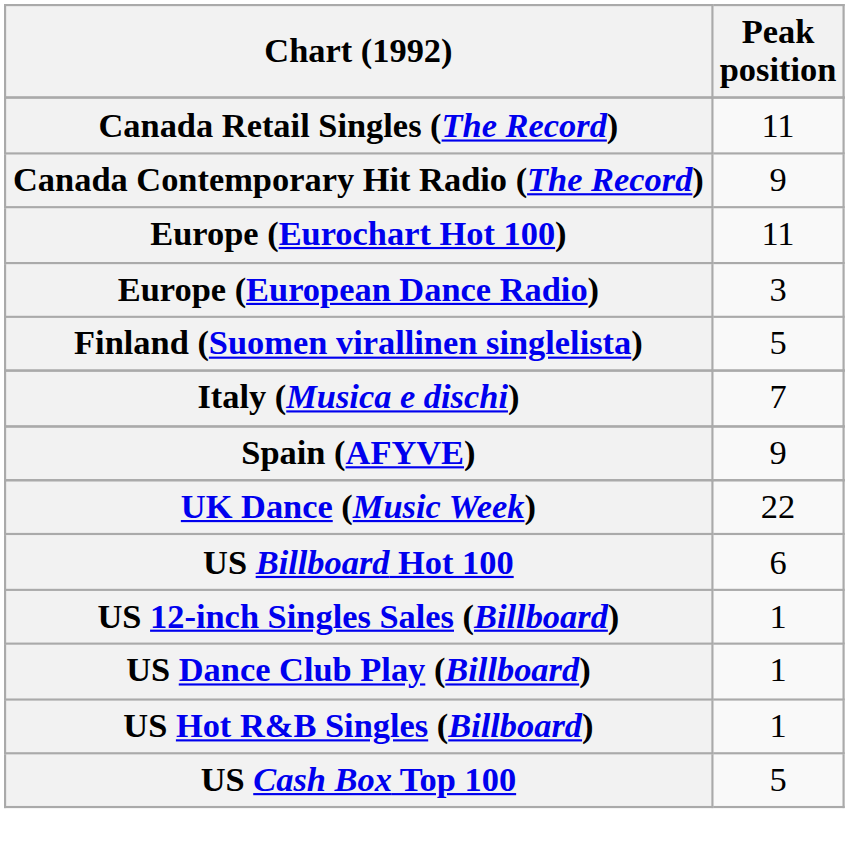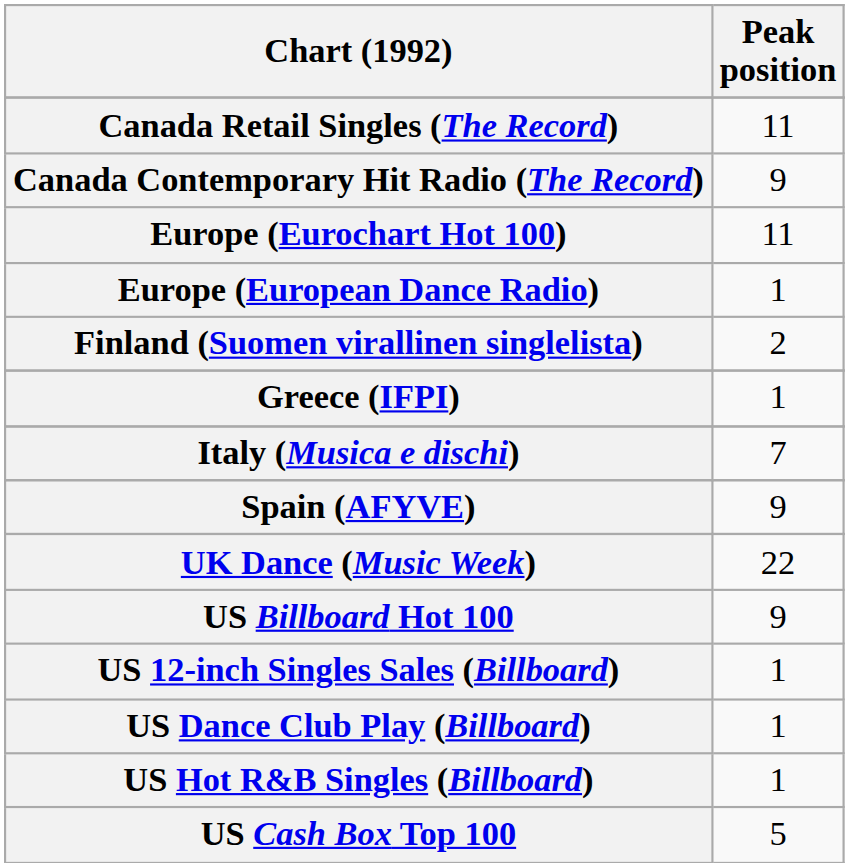Europe (European Dance Radio) | Peak position: 3 -> 1
Finland (Suomen virallinen singlelista) | Peak position: 5 -> 2
+ row: Greece (IFPI) | 1
US Billboard Hot 100 | Peak position: 6 -> 9
